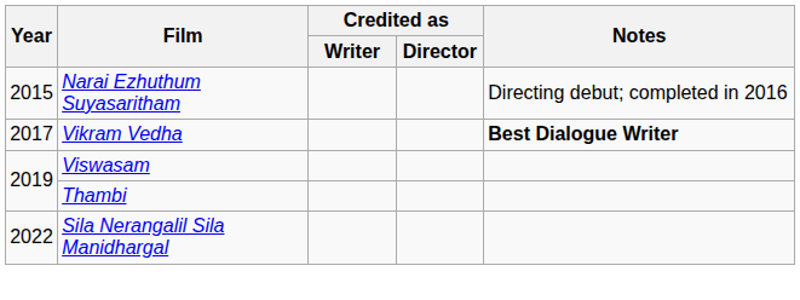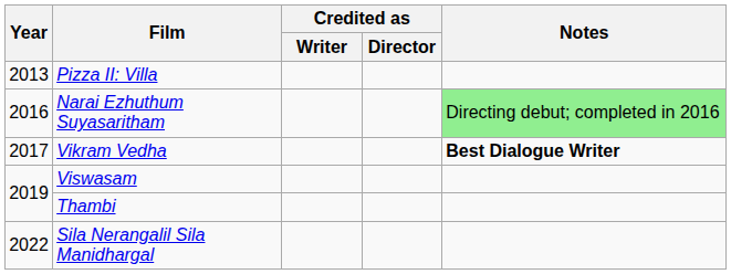+ row: 2013 | Pizza II: Villa
Narai Ezhuthum Suyasaritham | Year: 2015 -> 2016
Narai Ezhuthum Suyasaritham | Notes: no background -> lightgreen background
